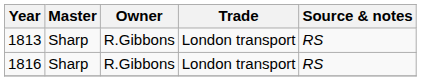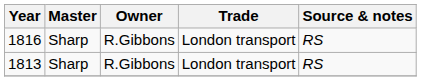rows swapped: 1813 <-> 1816
